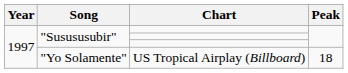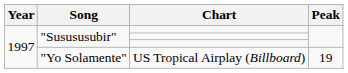"Yo Solamente" | Peak: 18 -> 19
